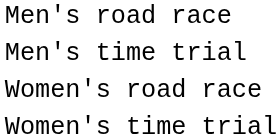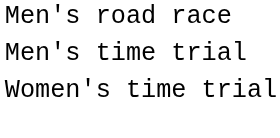- row: Women's road race
